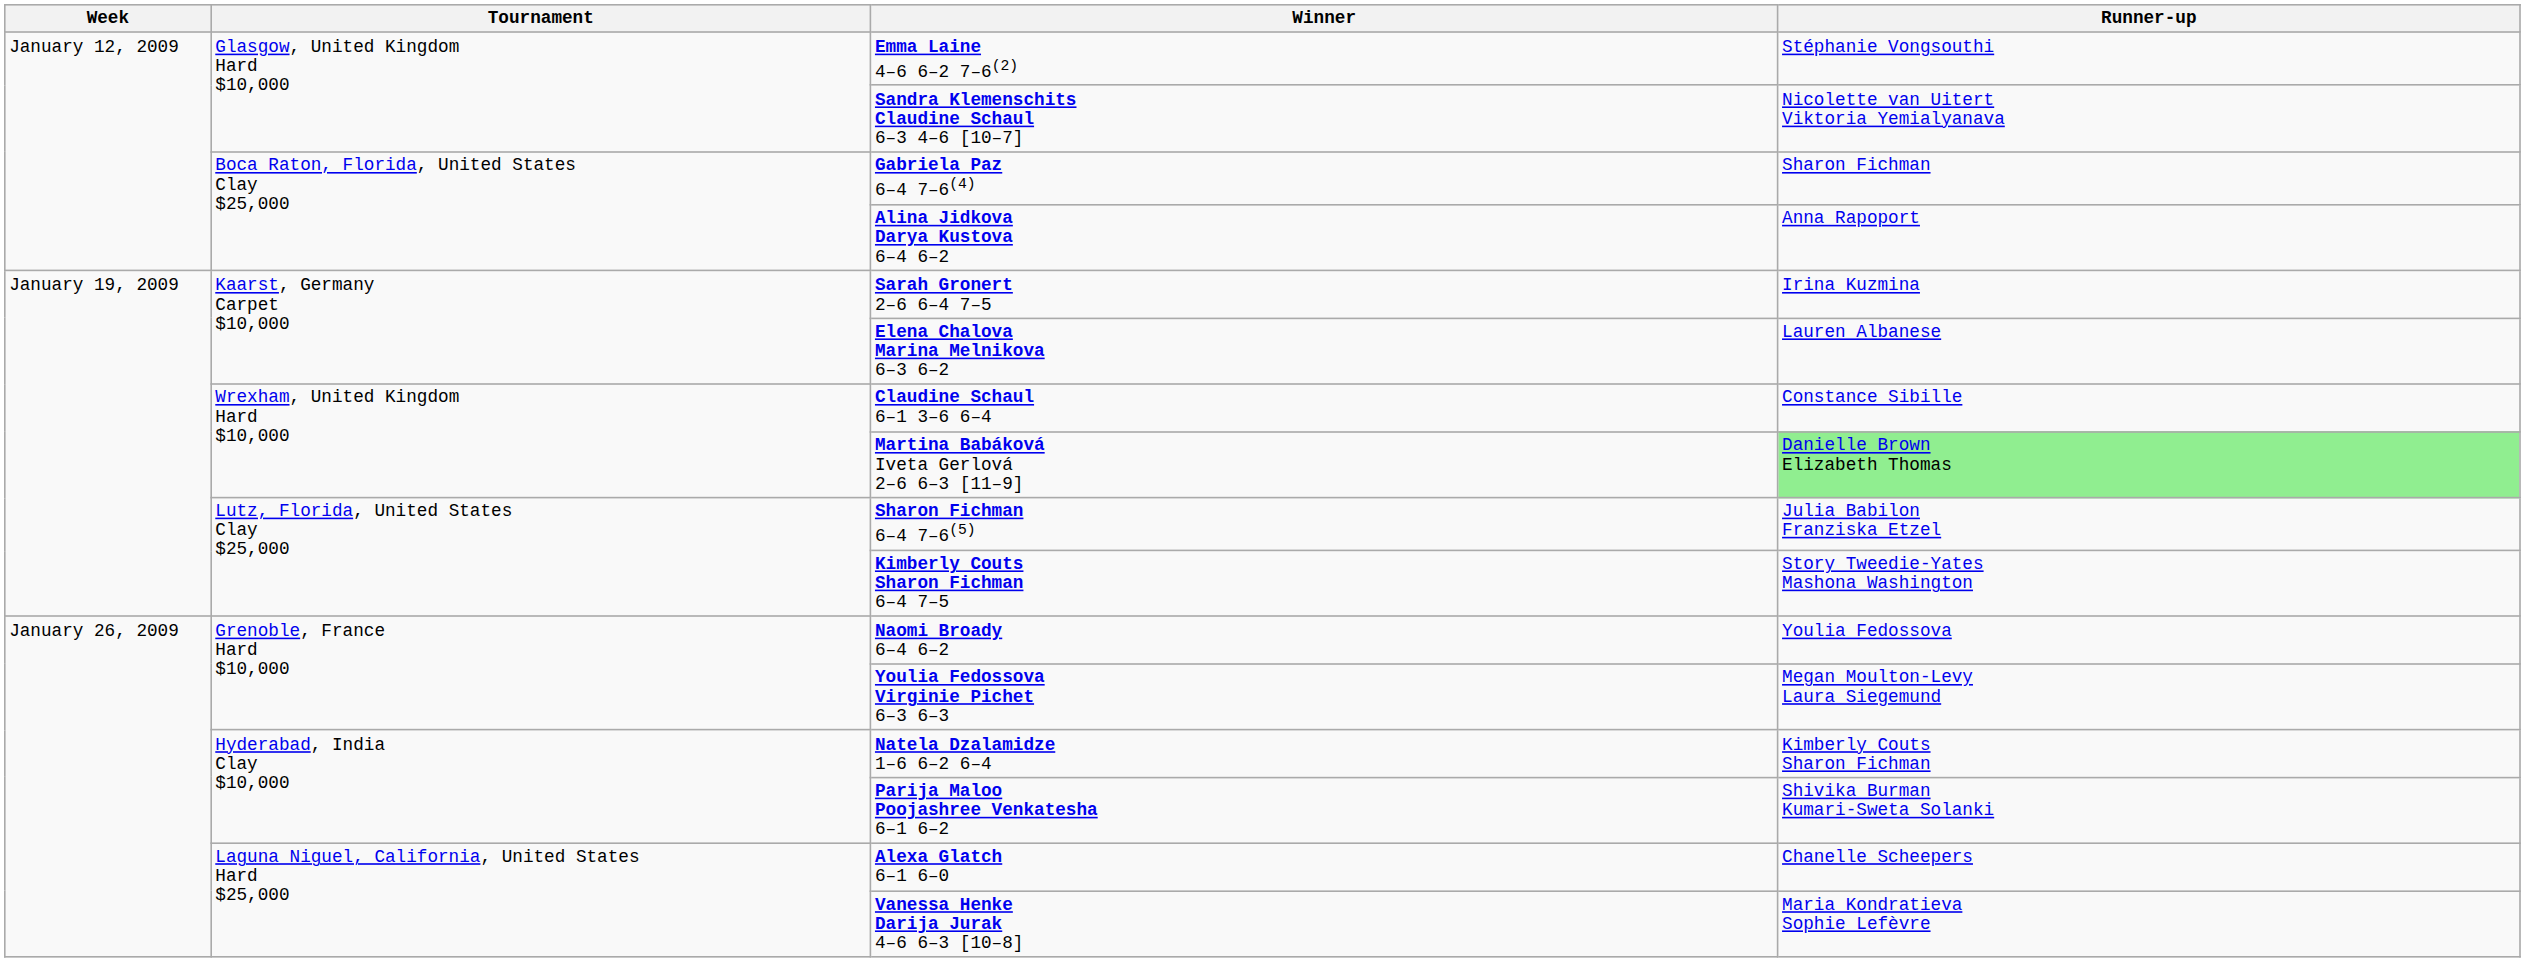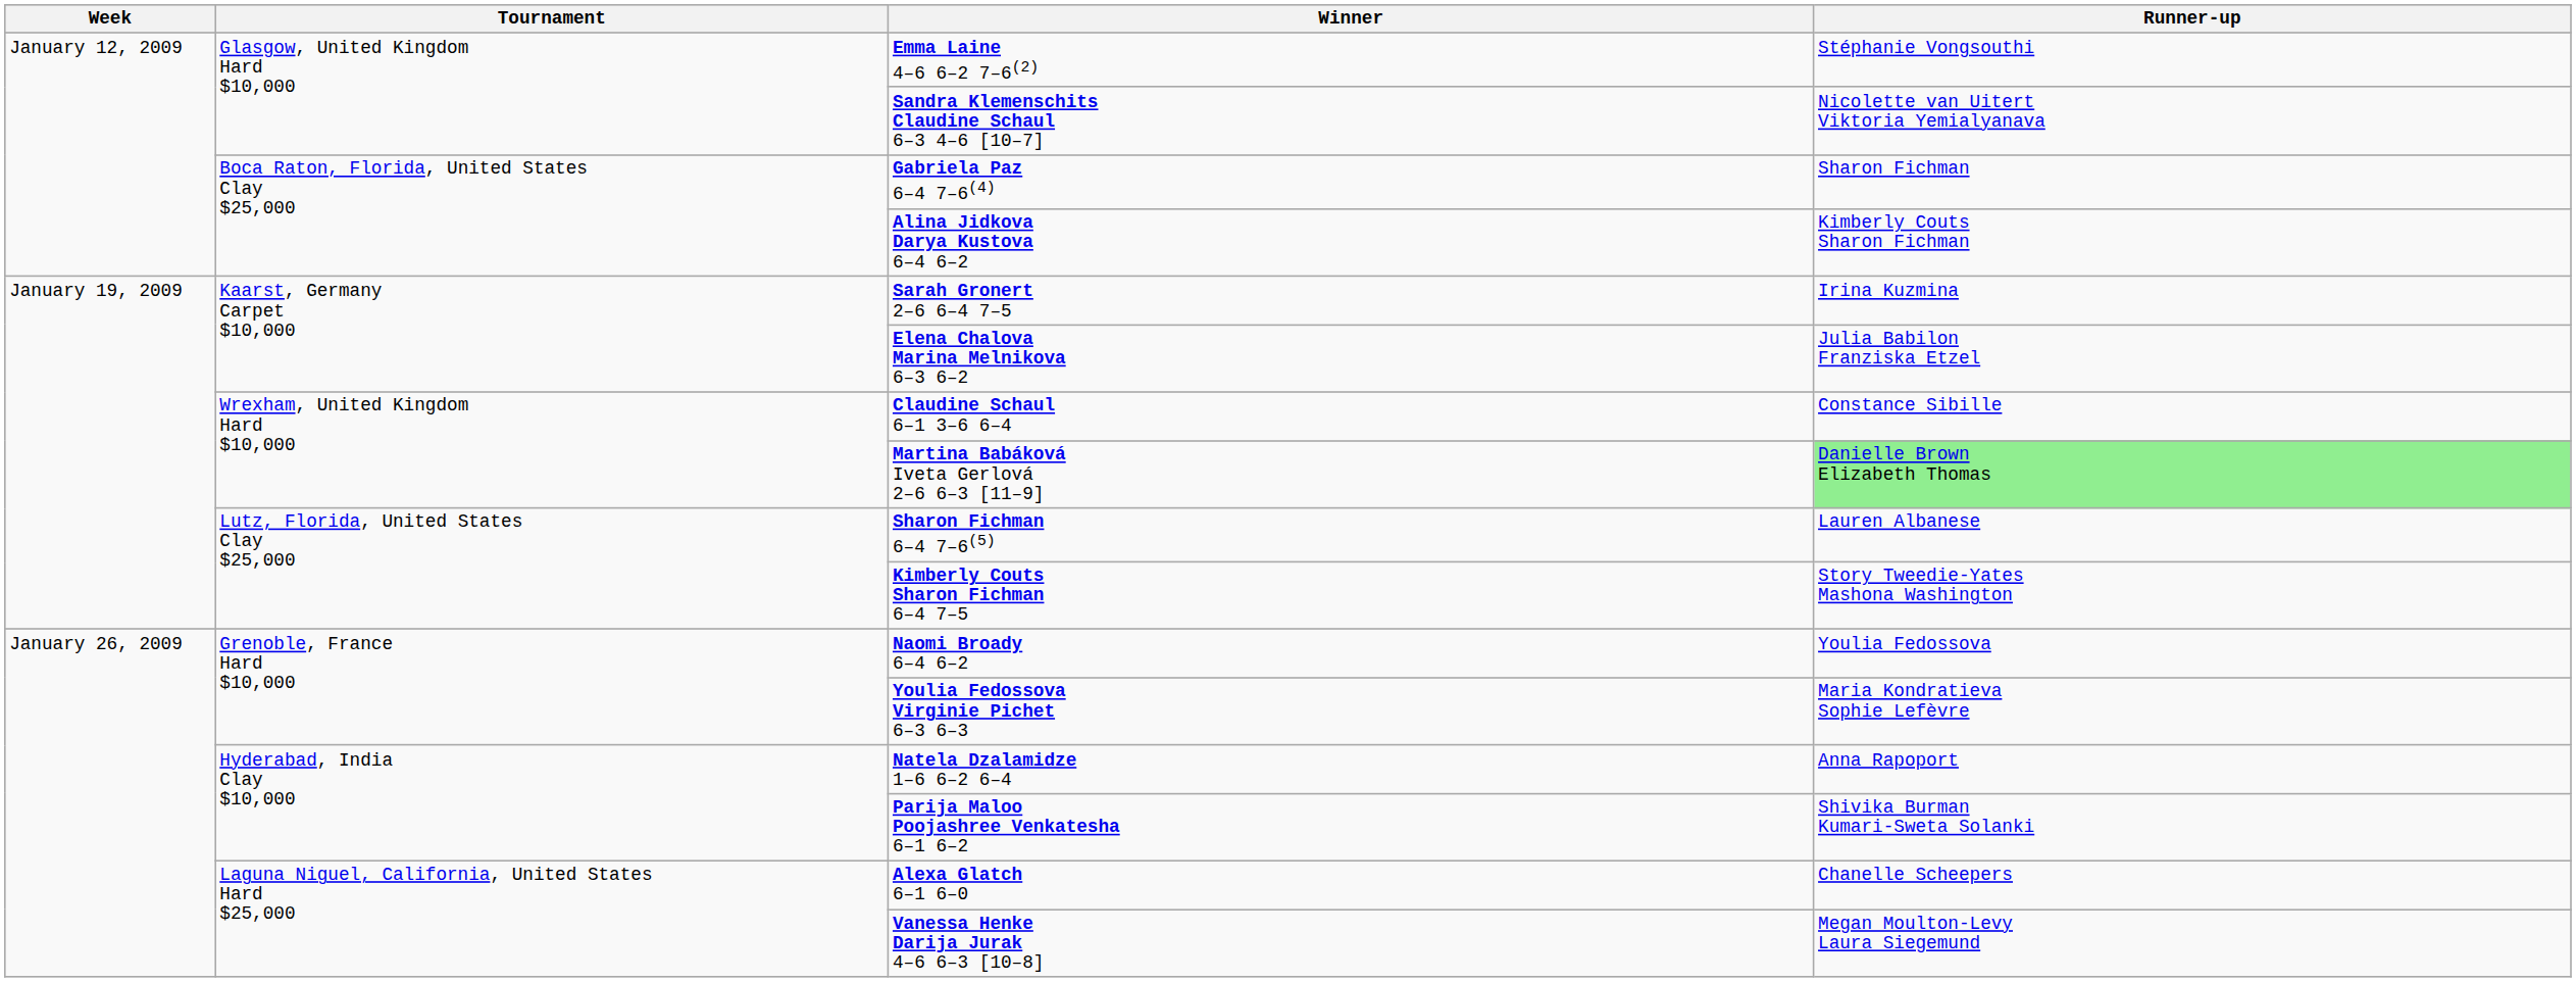Alina Jidkova Darya Kustova 6–4 6–2 | Runner-up: Anna Rapoport -> Kimberly Couts Sharon Fichman
Elena Chalova Marina Melnikova 6–3 6–2 | Runner-up: Lauren Albanese -> Julia Babilon Franziska Etzel
Sharon Fichman 6–4 7–6(5) | Runner-up: Julia Babilon Franziska Etzel -> Lauren Albanese
Youlia Fedossova Virginie Pichet 6–3 6–3 | Runner-up: Megan Moulton-Levy Laura Siegemund -> Maria Kondratieva Sophie Lefèvre
Natela Dzalamidze 1–6 6–2 6–4 | Runner-up: Kimberly Couts Sharon Fichman -> Anna Rapoport
Vanessa Henke Darija Jurak 4–6 6–3 [10–8] | Runner-up: Maria Kondratieva Sophie Lefèvre -> Megan Moulton-Levy Laura Siegemund
